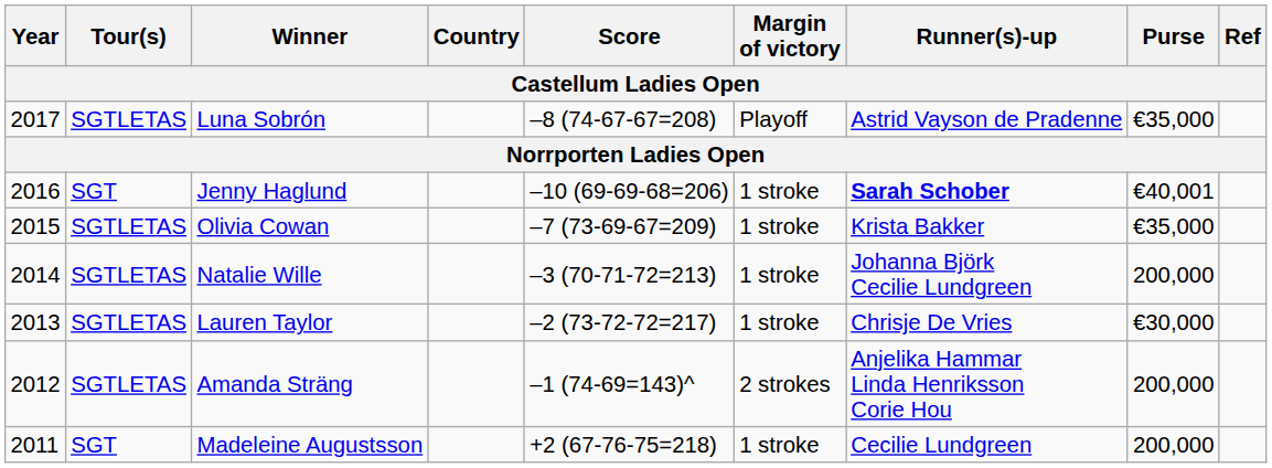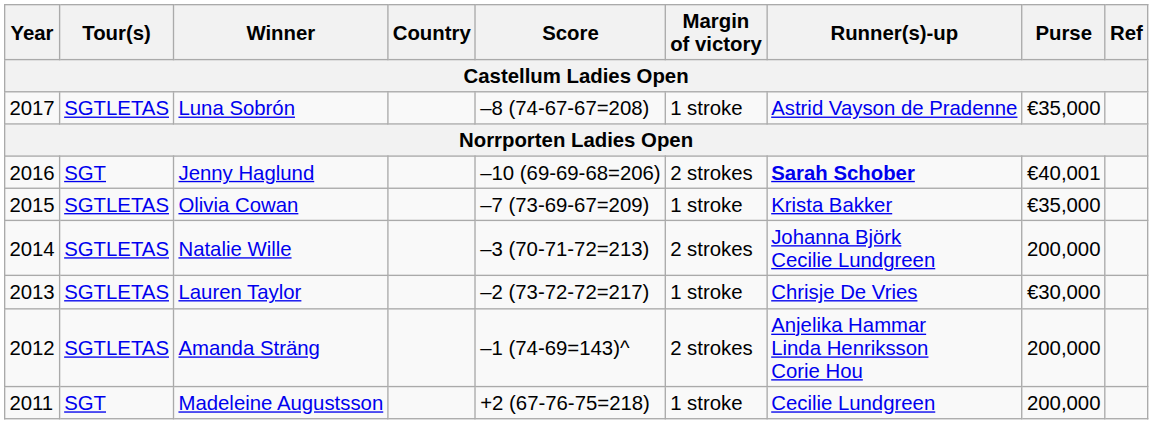Luna Sobrón | Margin of victory: Playoff -> 1 stroke
Jenny Haglund | Margin of victory: 1 stroke -> 2 strokes
Natalie Wille | Margin of victory: 1 stroke -> 2 strokes
